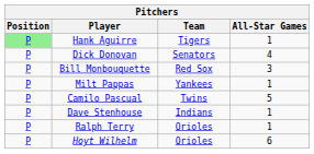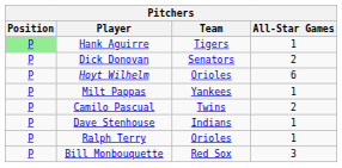Dick Donovan | All-Star Games: 4 -> 2
rows swapped: Bill Monbouquette <-> Hoyt Wilhelm
Camilo Pascual | All-Star Games: 5 -> 2
